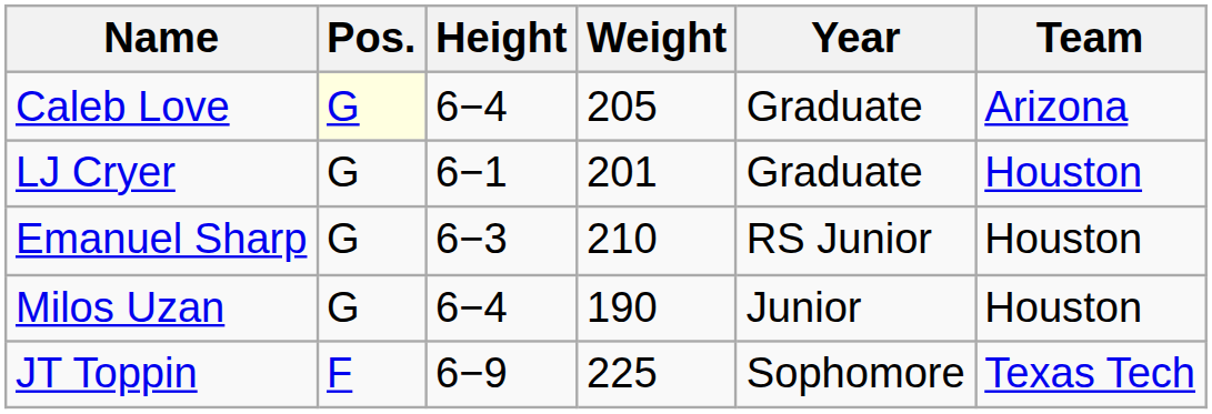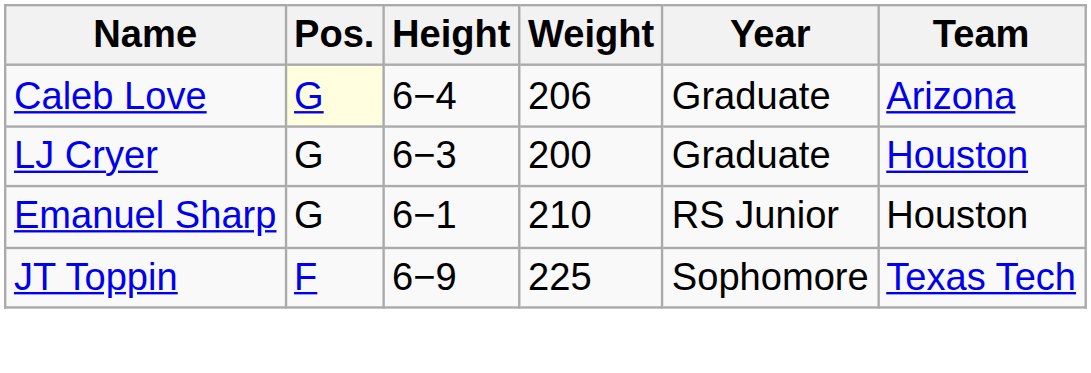Caleb Love | Weight: 205 -> 206
LJ Cryer | Height: 6−1 -> 6−3
LJ Cryer | Weight: 201 -> 200
Emanuel Sharp | Height: 6−3 -> 6−1
- row: Milos Uzan | G | 6−4 | 190 | Junior | Houston
